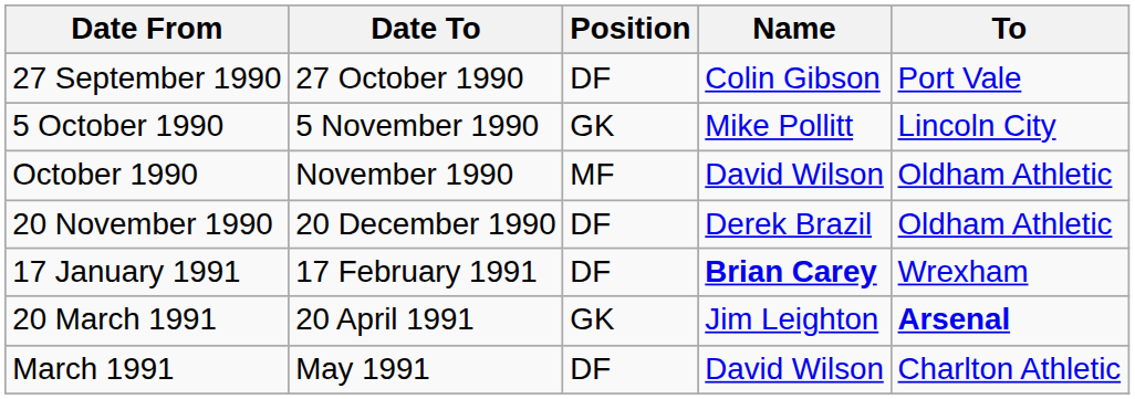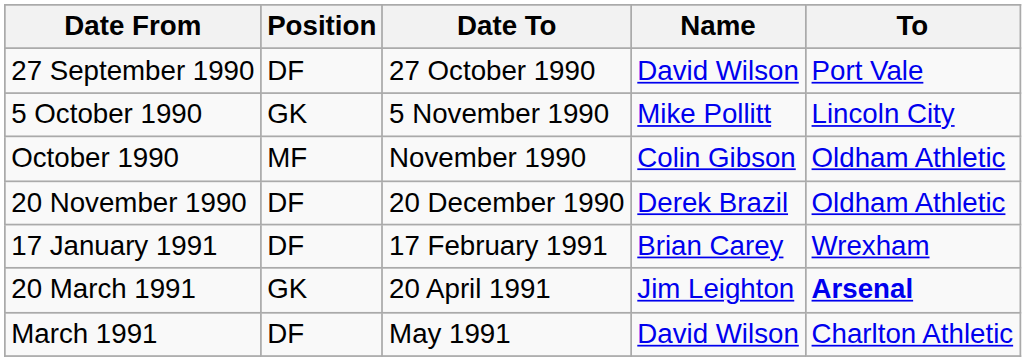columns swapped: Date To <-> Position
27 September 1990 | Name: Colin Gibson -> David Wilson
October 1990 | Name: David Wilson -> Colin Gibson
17 January 1991 | Name: bold -> normal
